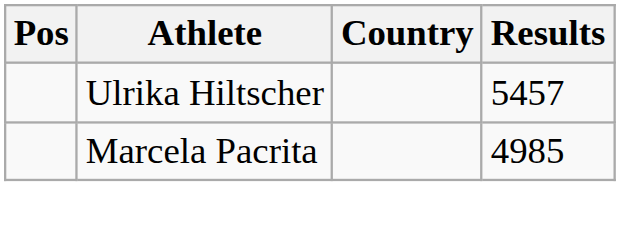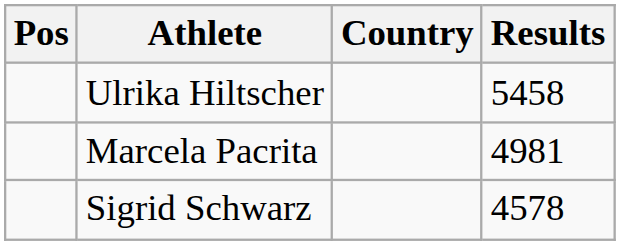Ulrika Hiltscher | Results: 5457 -> 5458
Marcela Pacrita | Results: 4985 -> 4981
+ row: Sigrid Schwarz | 4578
